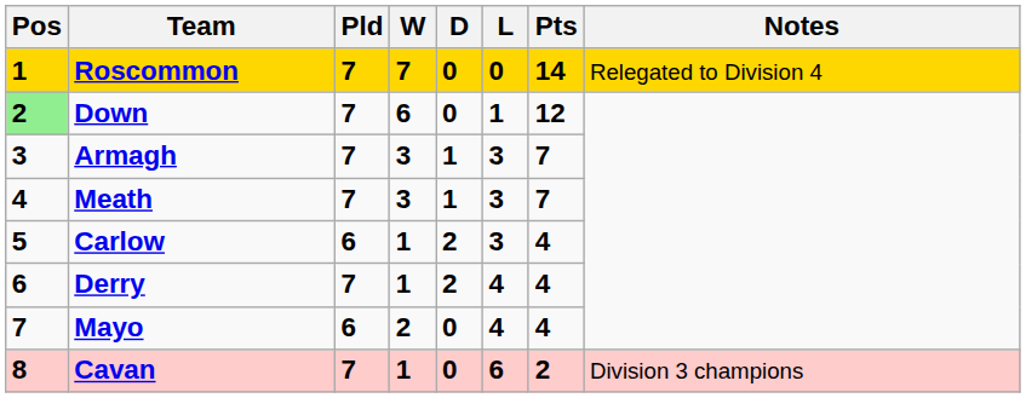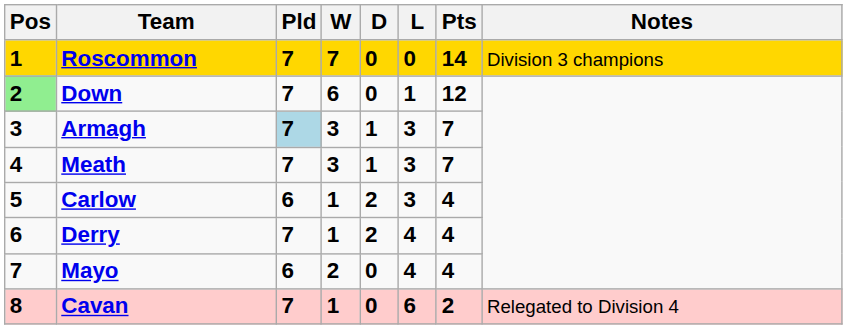Roscommon | Notes: Relegated to Division 4 -> Division 3 champions
Armagh | Pld: no background -> lightblue background
Cavan | Notes: Division 3 champions -> Relegated to Division 4
